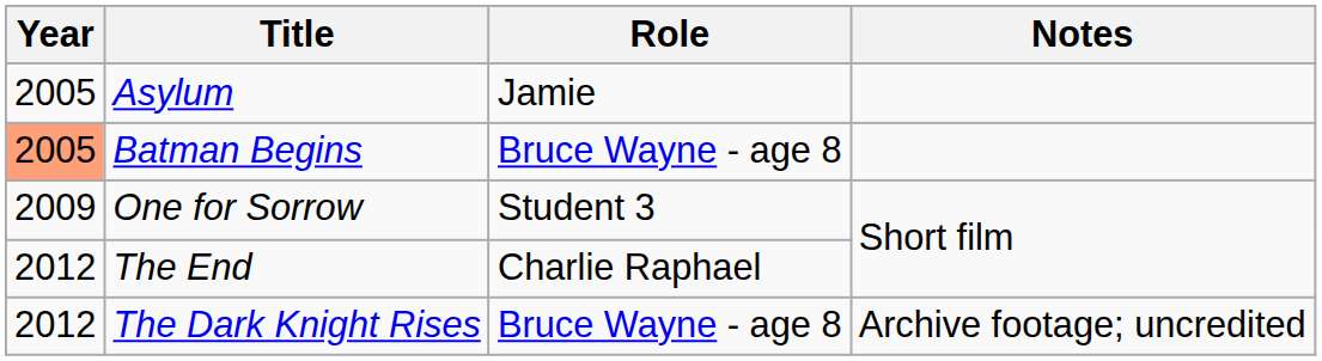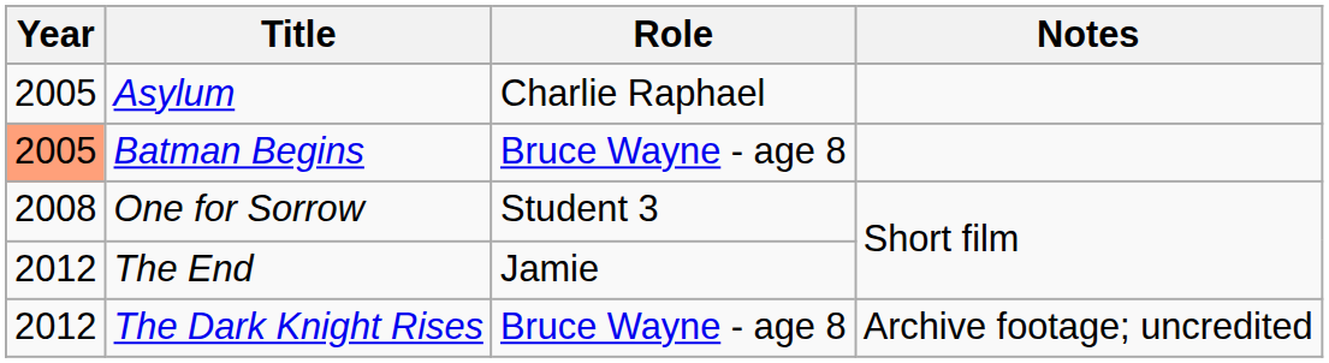Asylum | Role: Jamie -> Charlie Raphael
One for Sorrow | Year: 2009 -> 2008
The End | Role: Charlie Raphael -> Jamie
